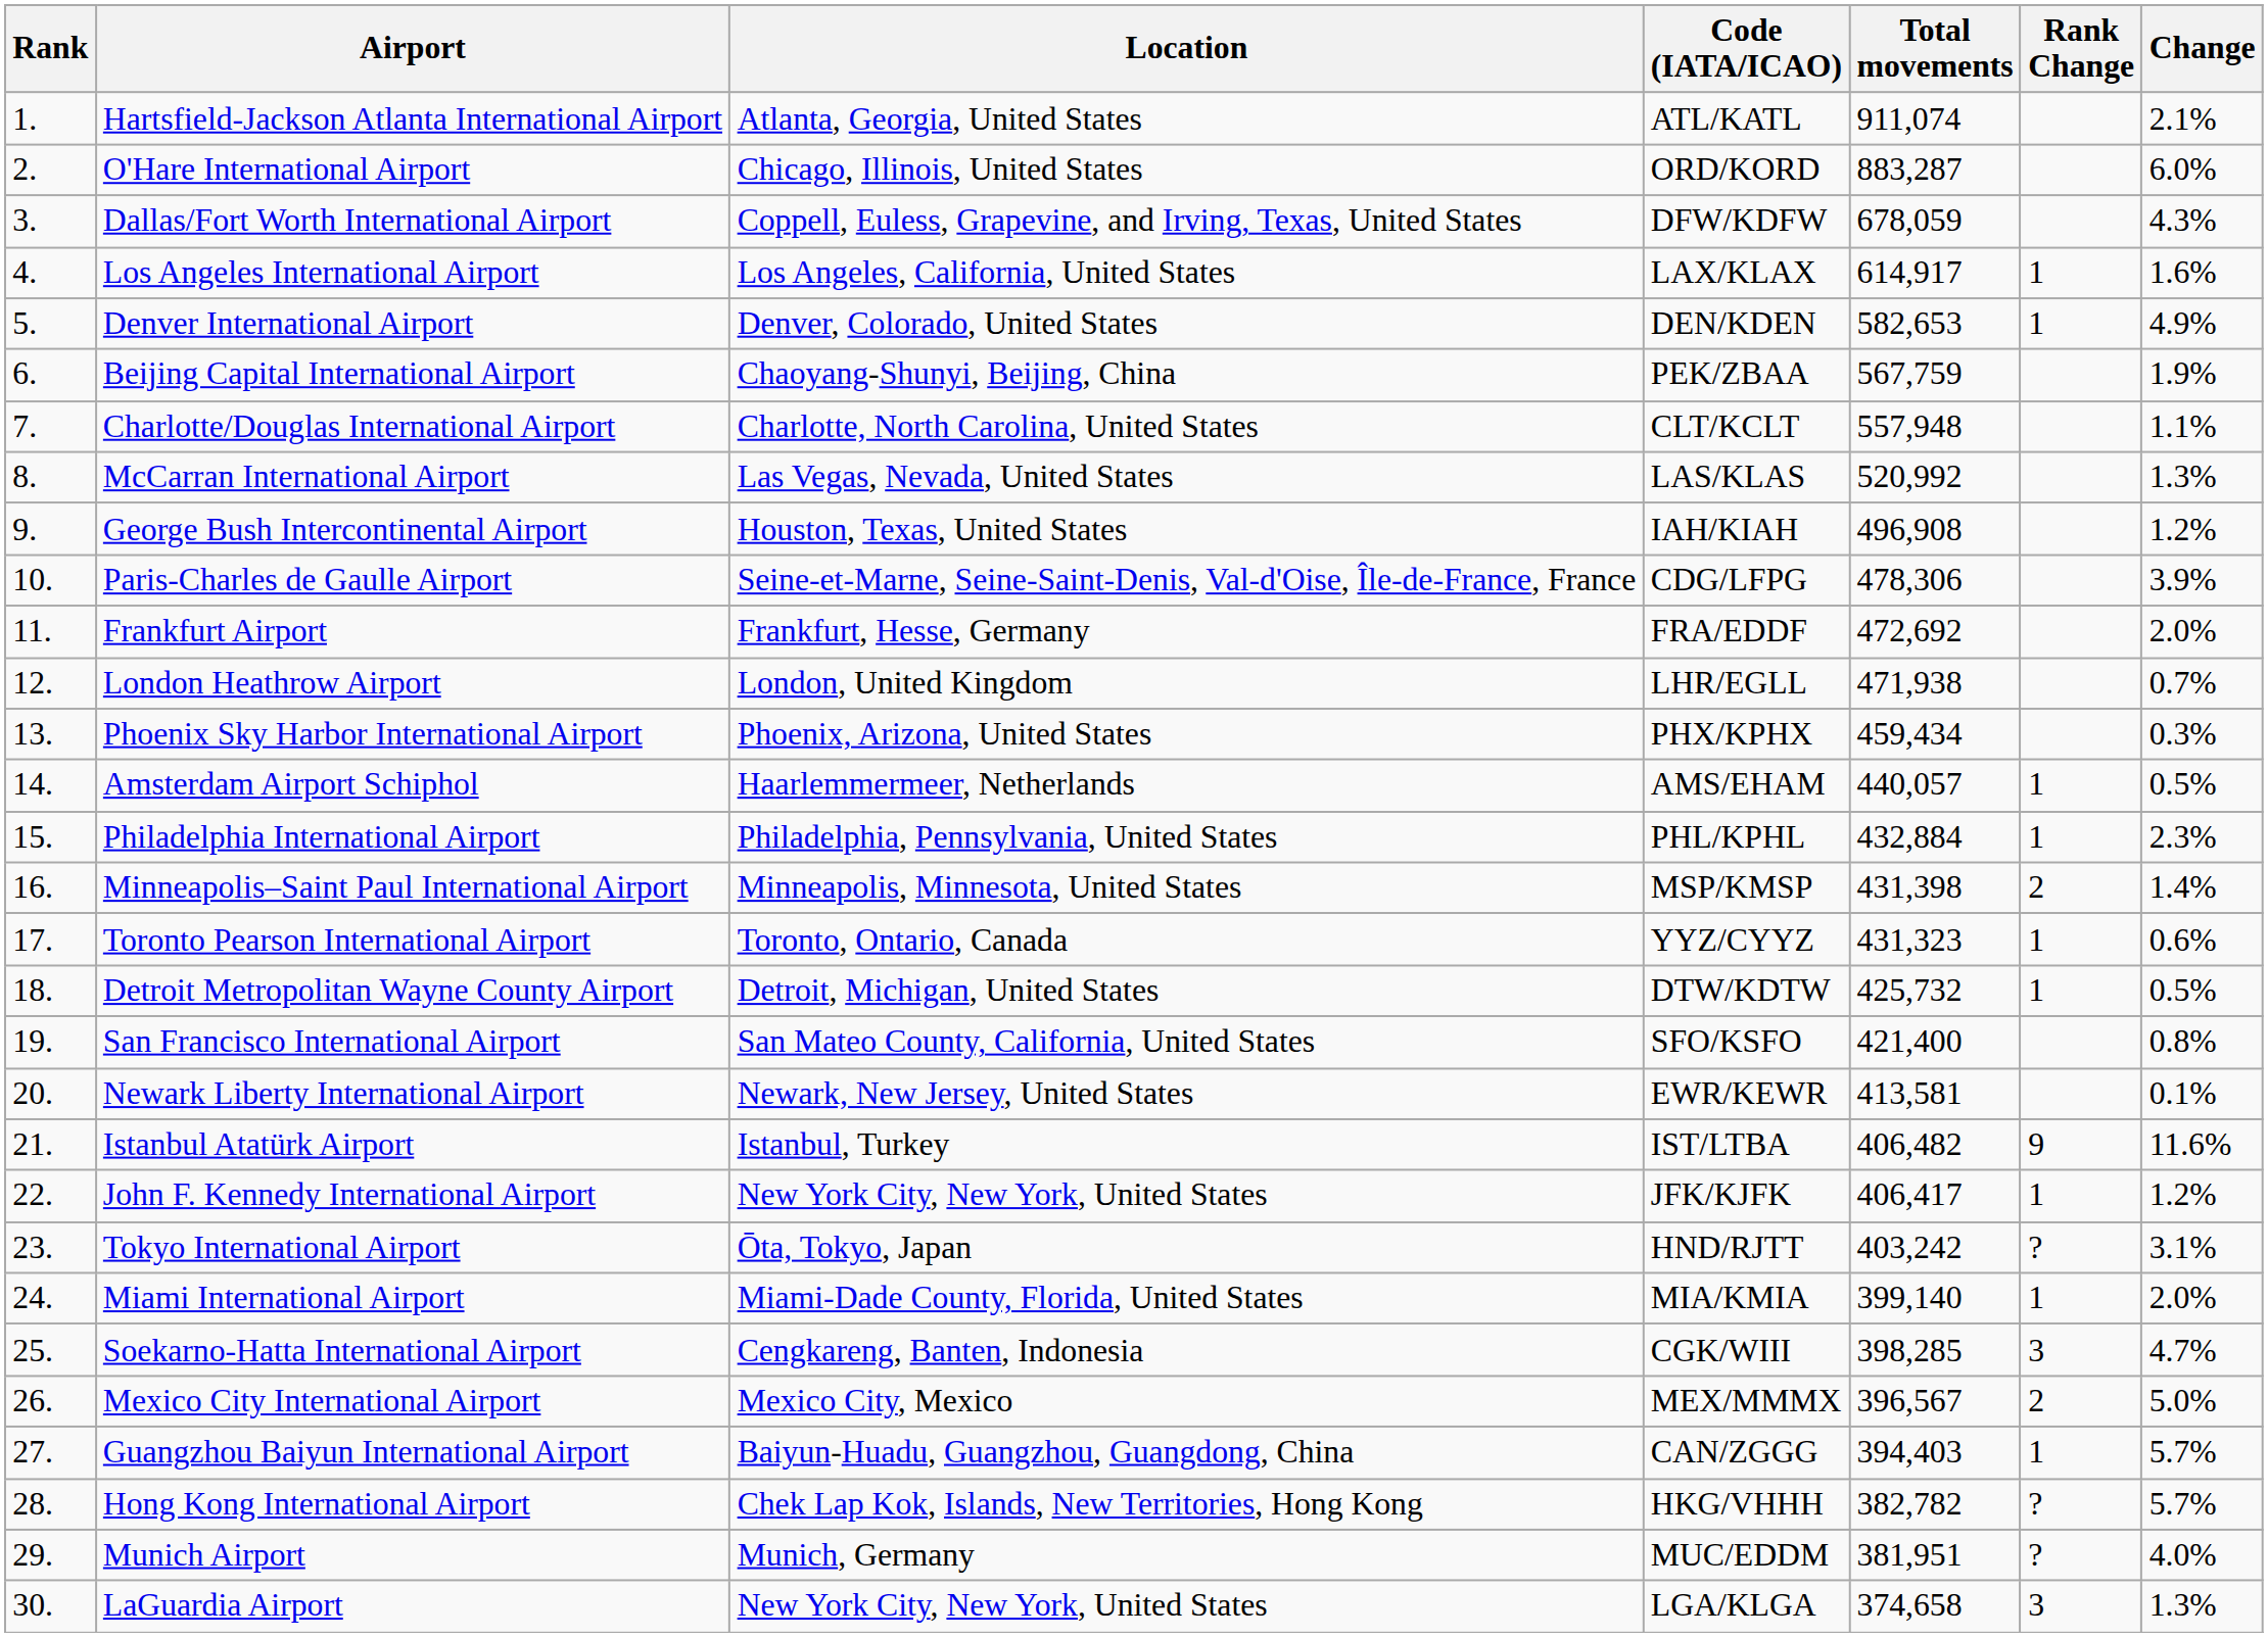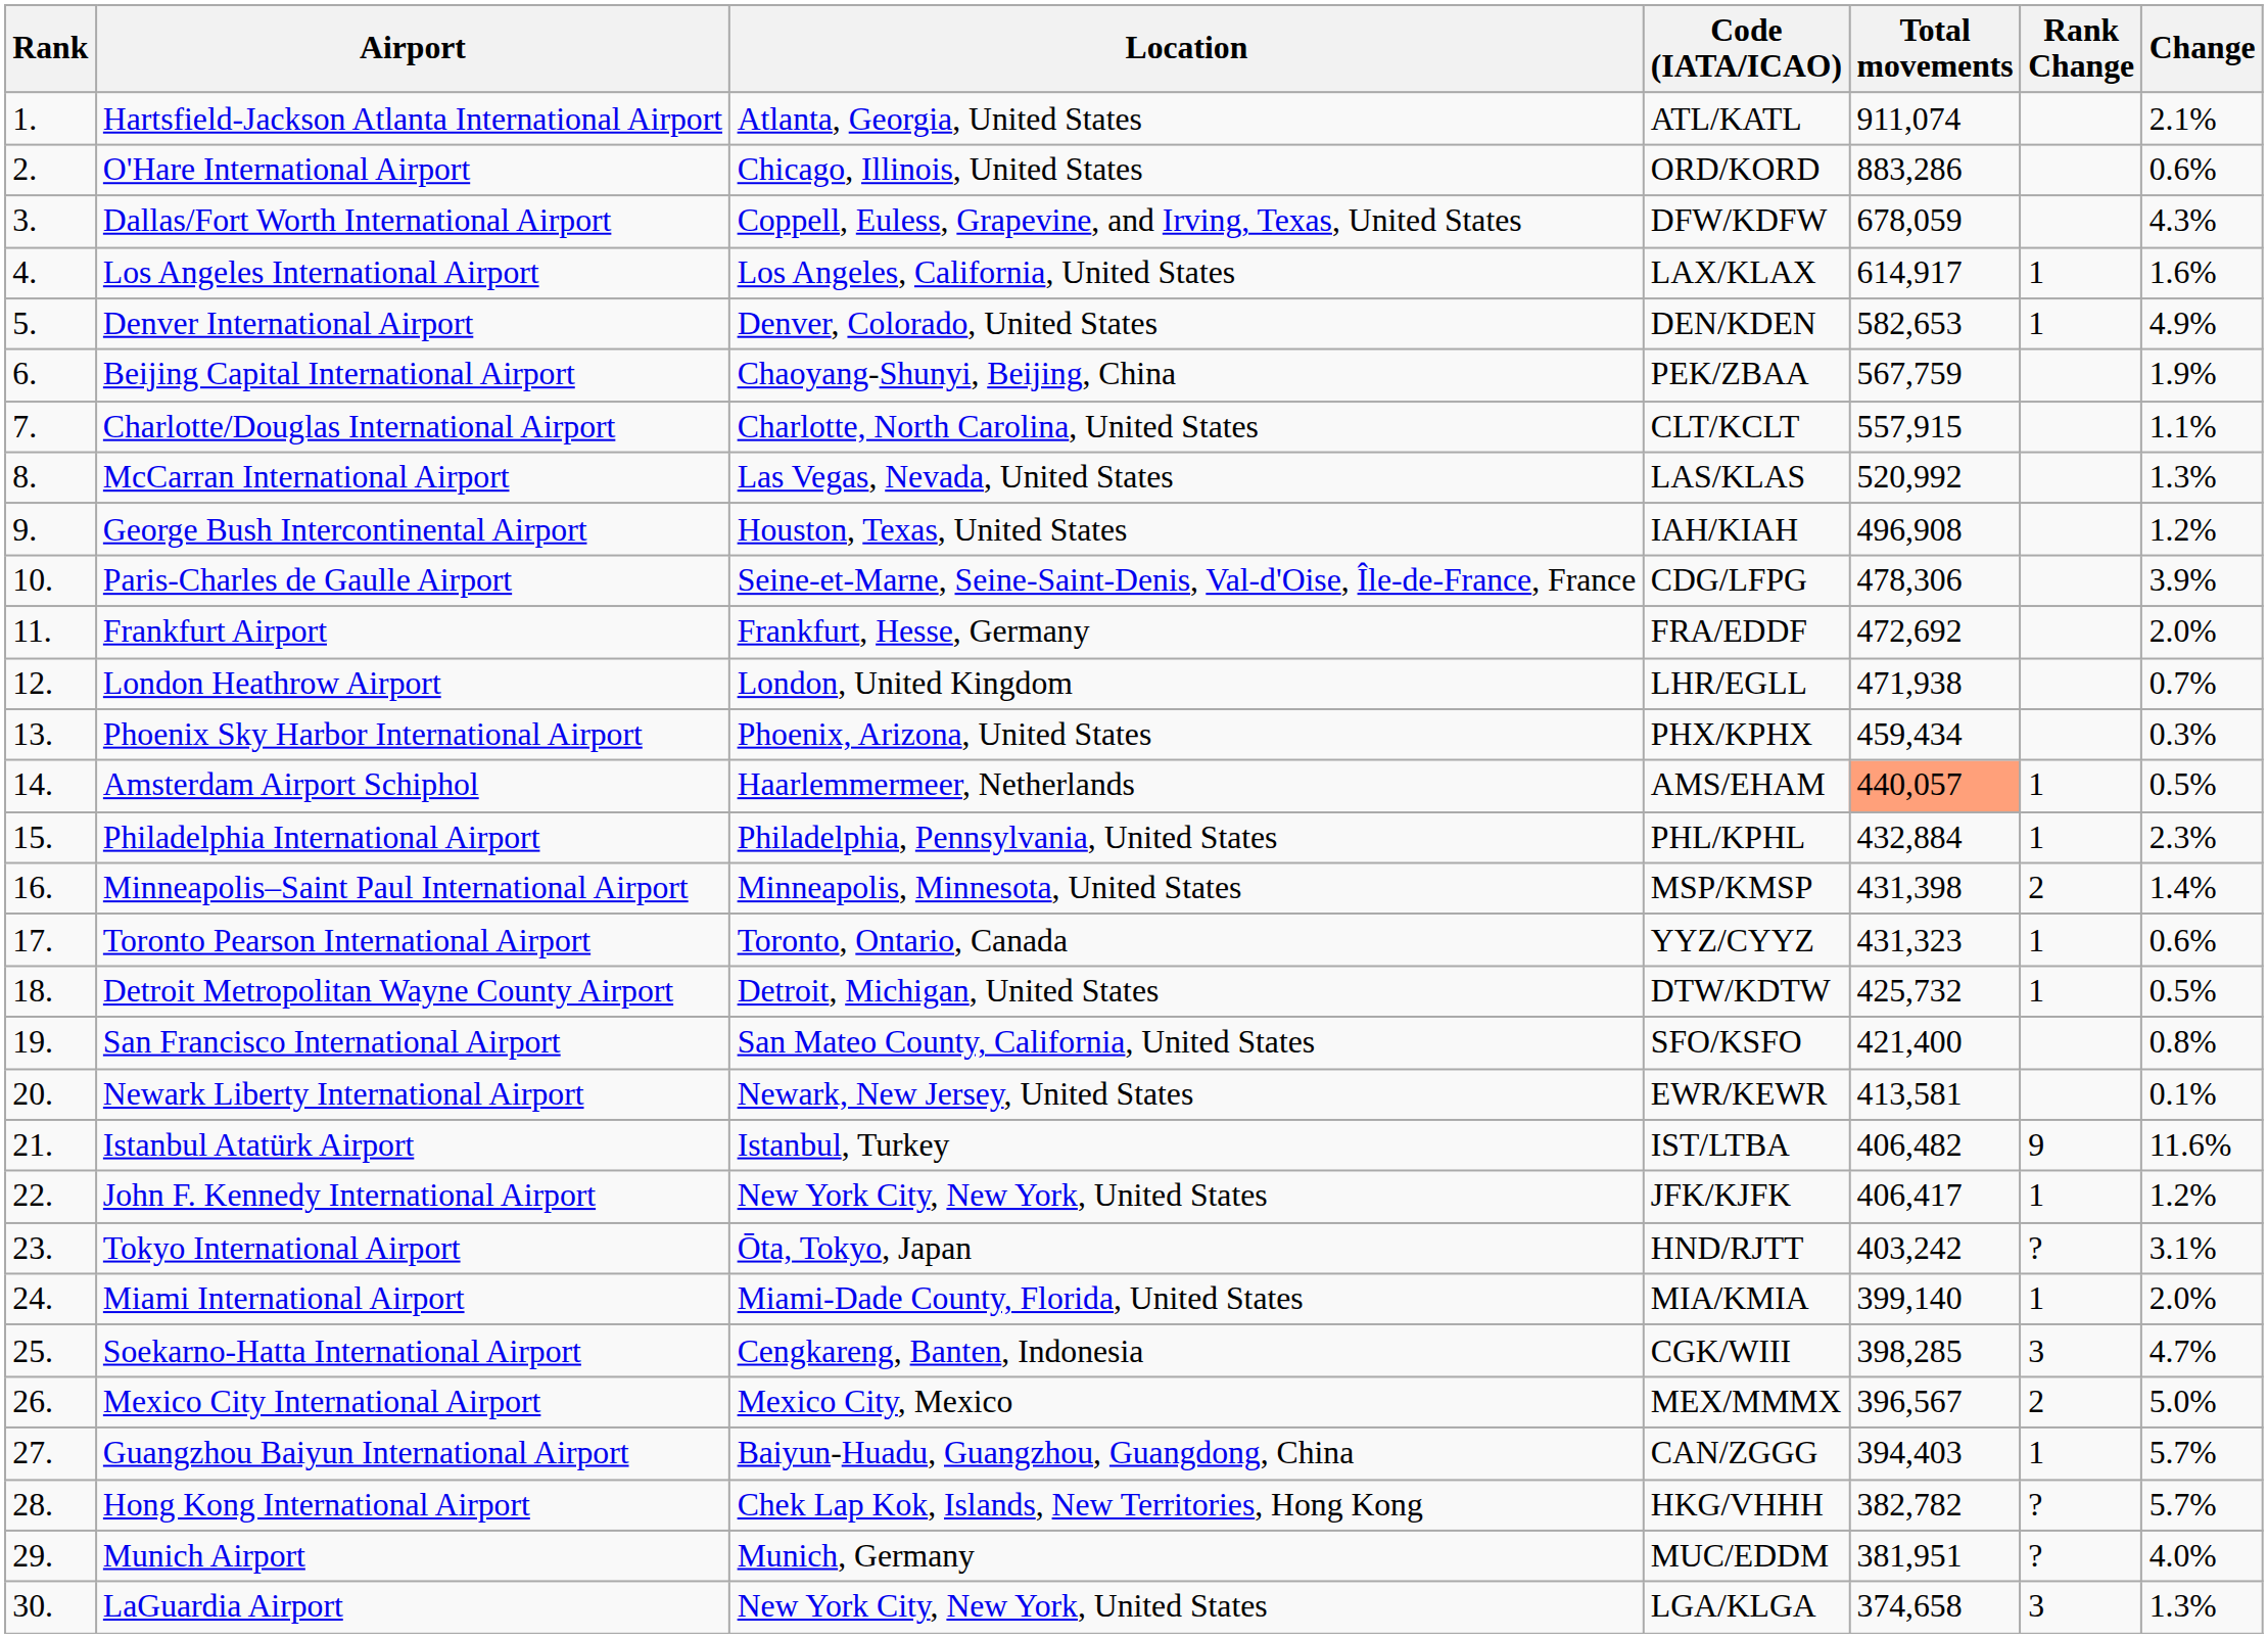O'Hare International Airport | Total movements: 883,287 -> 883,286
O'Hare International Airport | Change: 6.0% -> 0.6%
Charlotte/Douglas International Airport | Total movements: 557,948 -> 557,915
Amsterdam Airport Schiphol | Total movements: no background -> lightsalmon background
